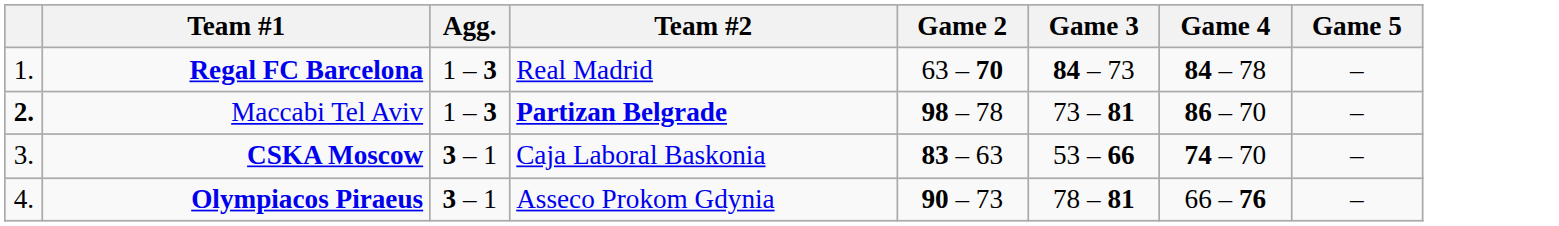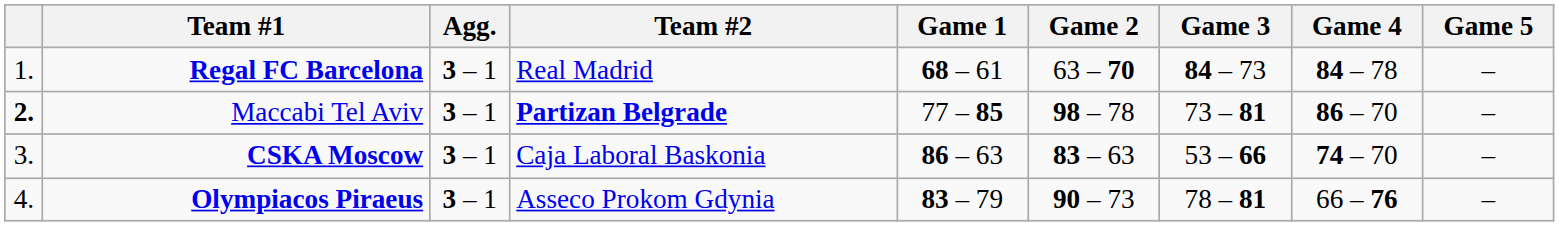+ column: Game 1 | 68 – 61 | 77 – 85 | 86 – 63 | 83 – 79
Regal FC Barcelona | Agg.: 1 – 3 -> 3 – 1
Maccabi Tel Aviv | Agg.: 1 – 3 -> 3 – 1
